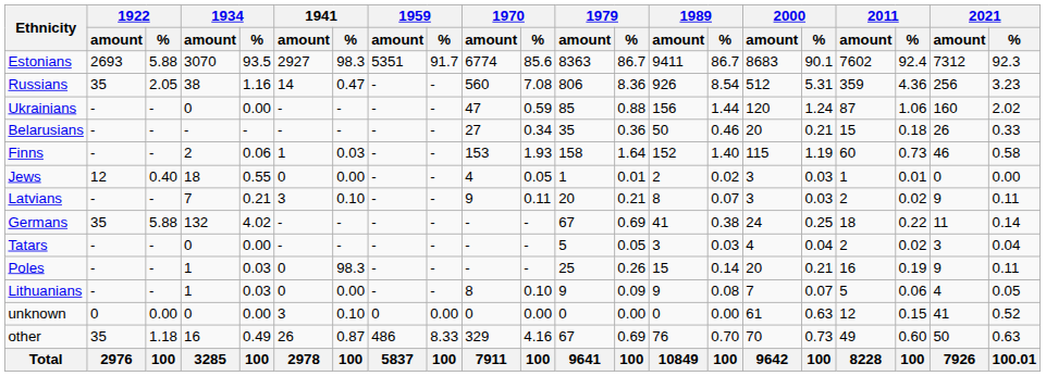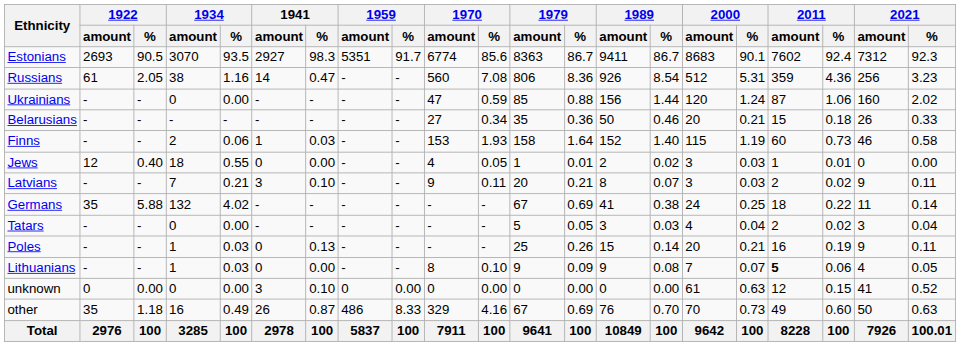Estonians | 1922 / %: 5.88 -> 90.5
Russians | 1922 / amount: 35 -> 61
Poles | 1941 / %: 98.3 -> 0.13
Lithuanians | 2011 / amount: normal -> bold
